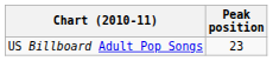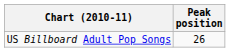US Billboard Adult Pop Songs | Peak position: 23 -> 26
